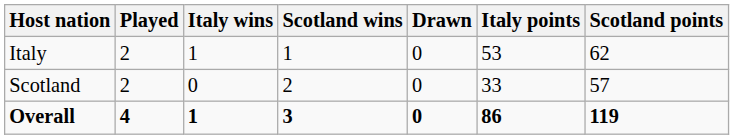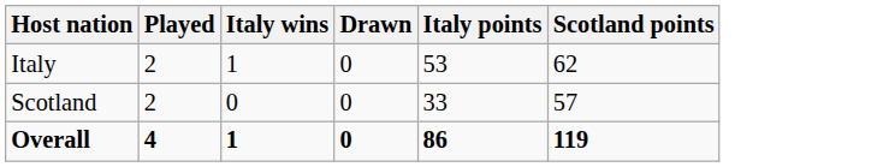- column: Scotland wins | 1 | 2 | 3
